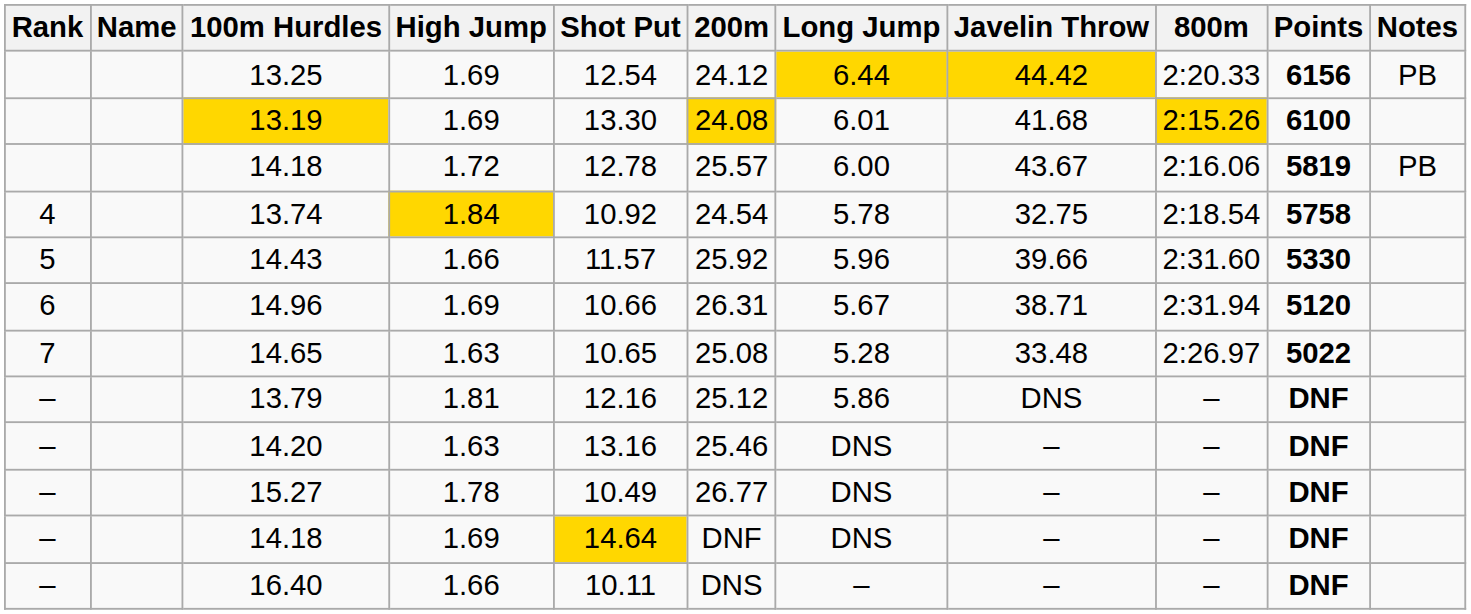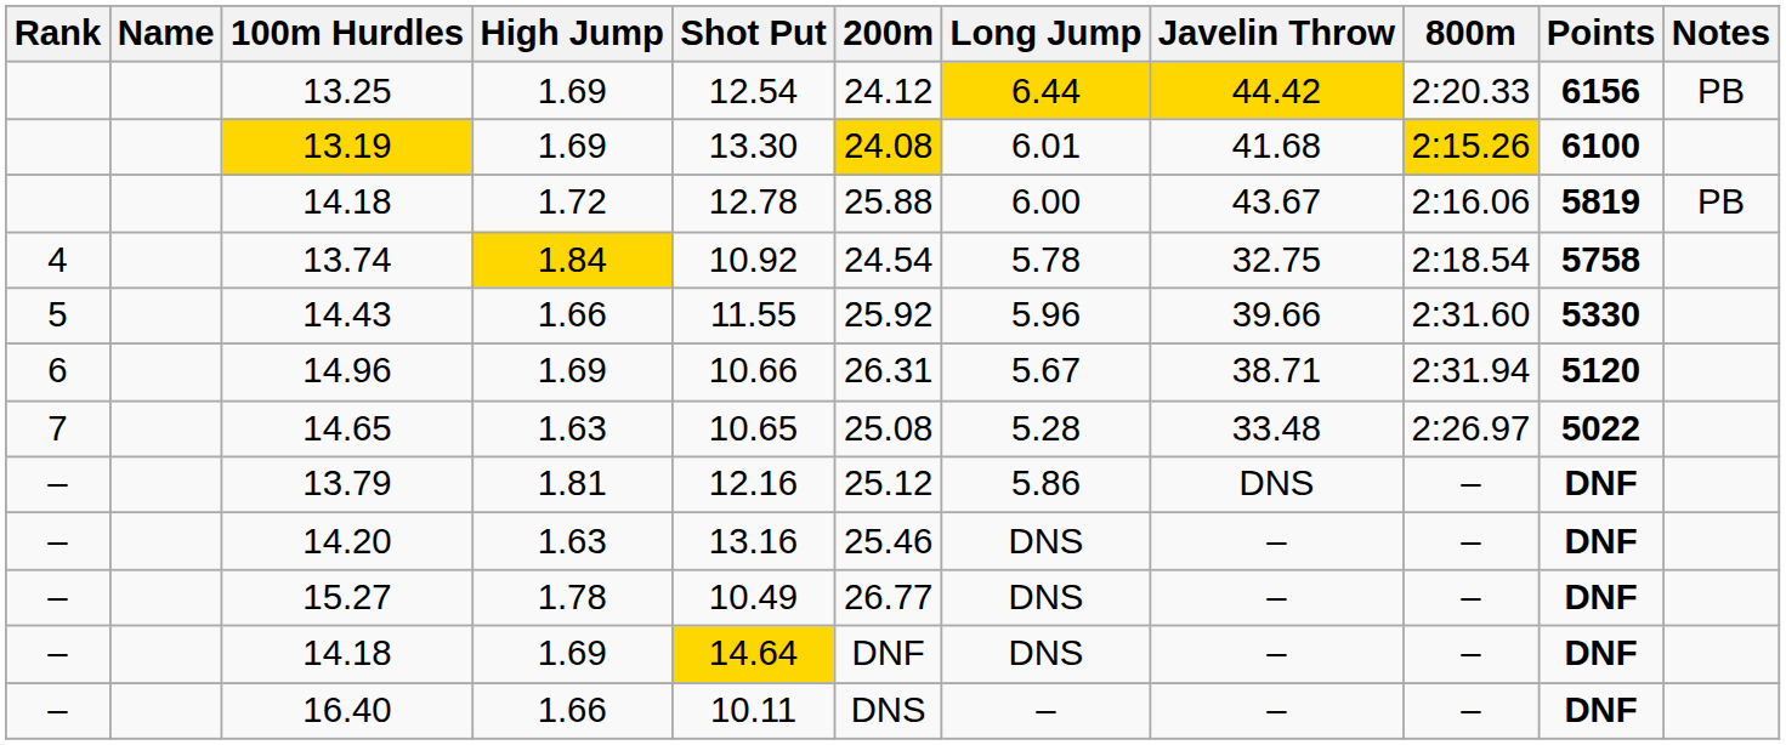14.18 / 1.72 | 200m: 25.57 -> 25.88
14.43 | Shot Put: 11.57 -> 11.55
